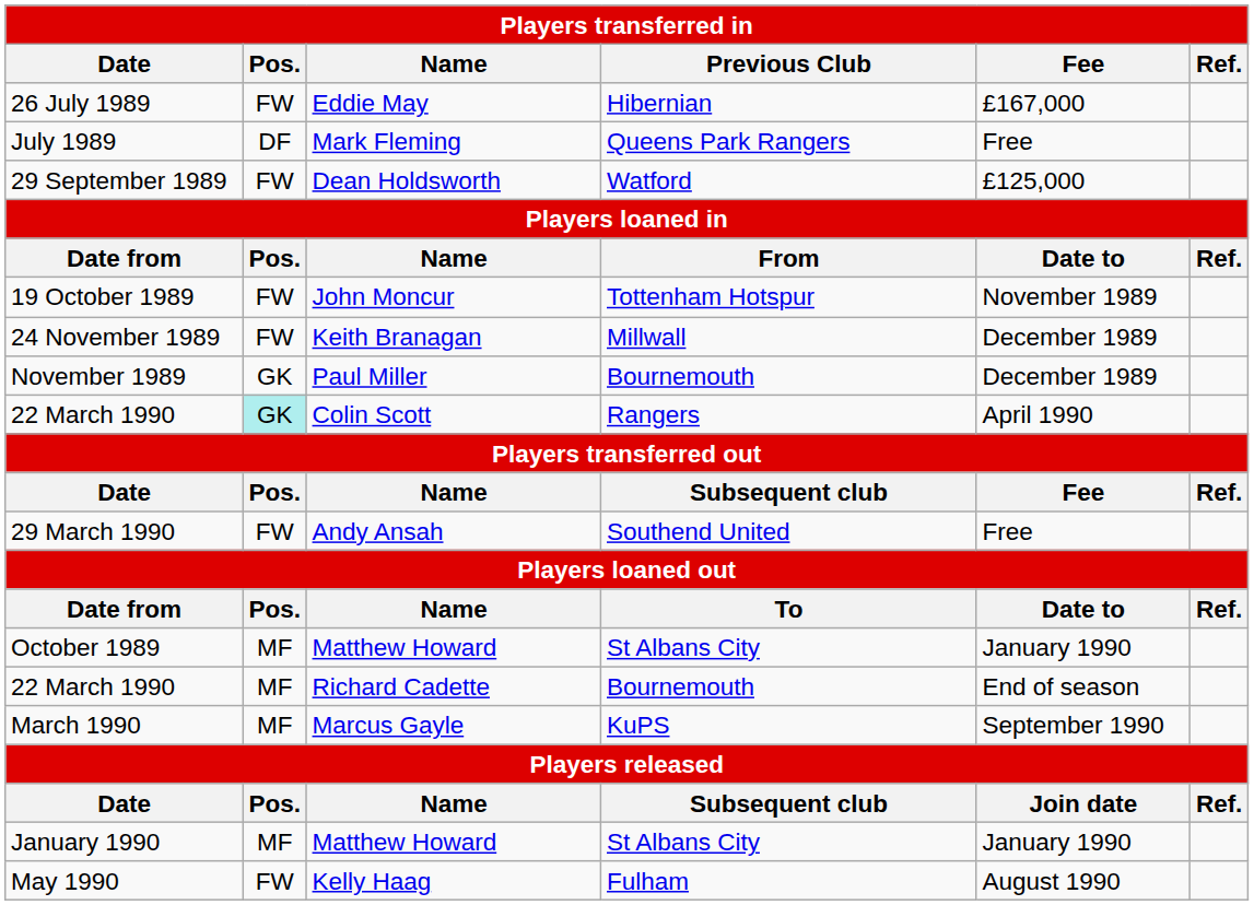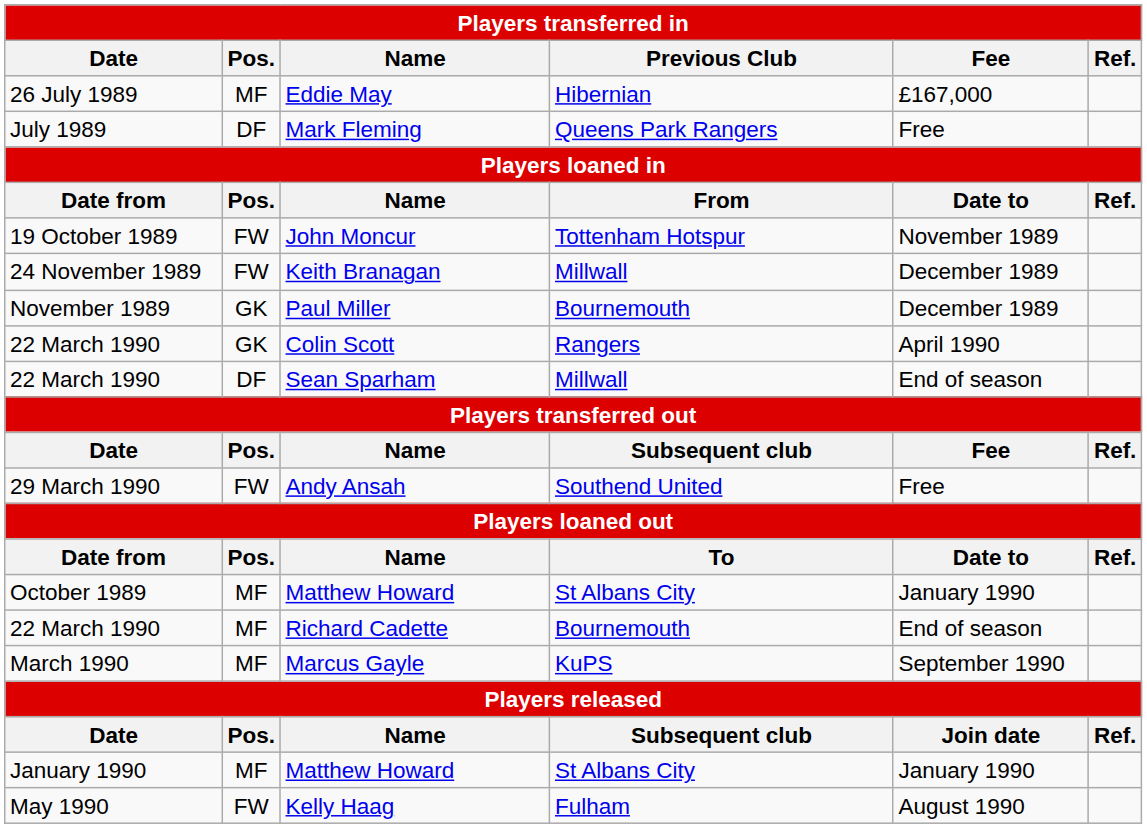Eddie May | Pos.: FW -> MF
- row: 29 September 1989 | FW | Dean Holdsworth | Watford | £125,000
Colin Scott | Pos.: paleturquoise background -> no background
+ row: 22 March 1990 | DF | Sean Sparham | Millwall | End of season
